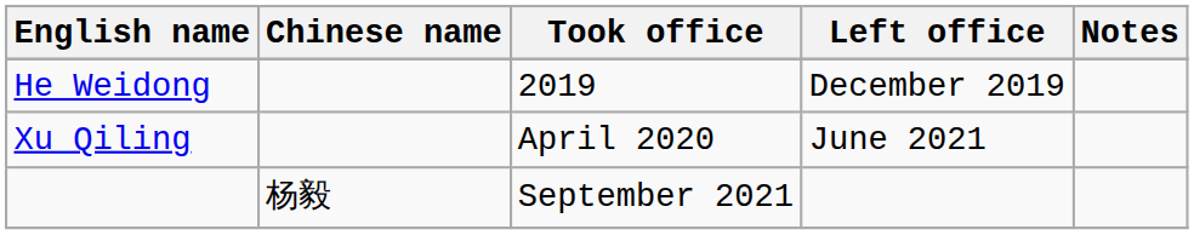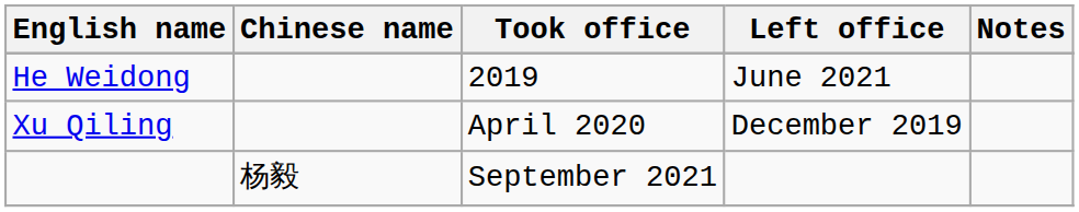He Weidong | Left office: December 2019 -> June 2021
Xu Qiling | Left office: June 2021 -> December 2019
